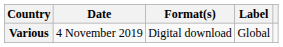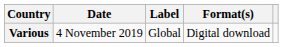columns swapped: Format(s) <-> Label
